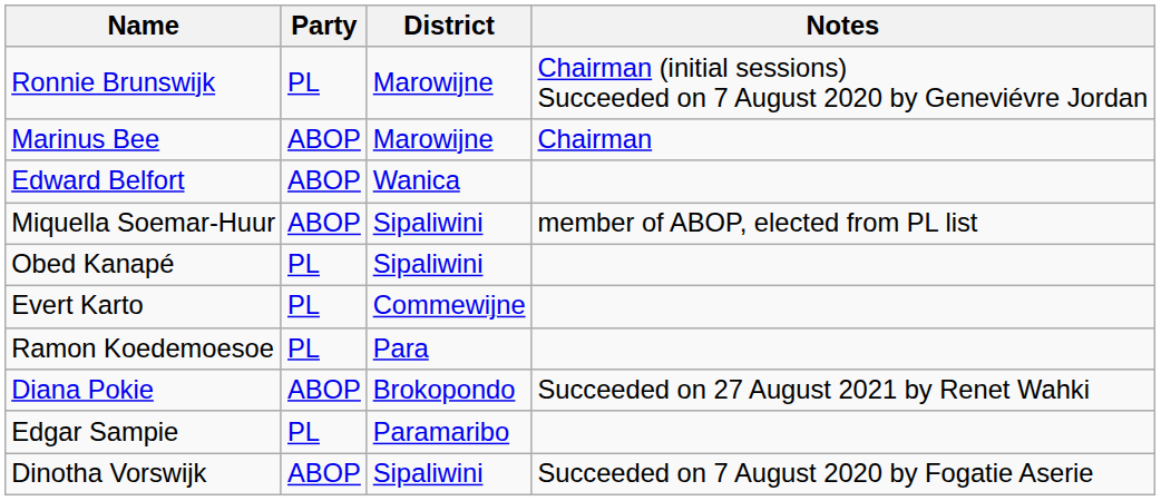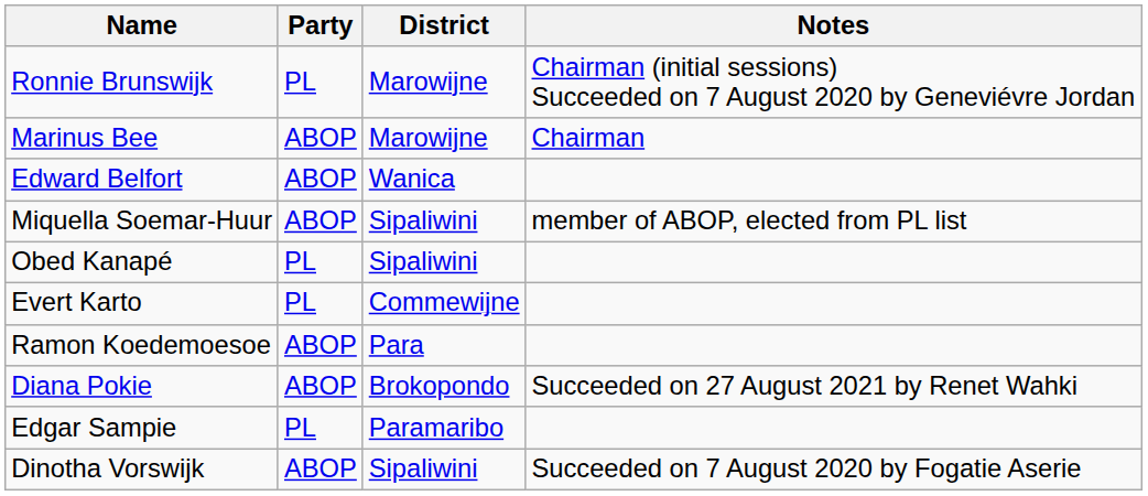Ramon Koedemoesoe | Party: PL -> ABOP
